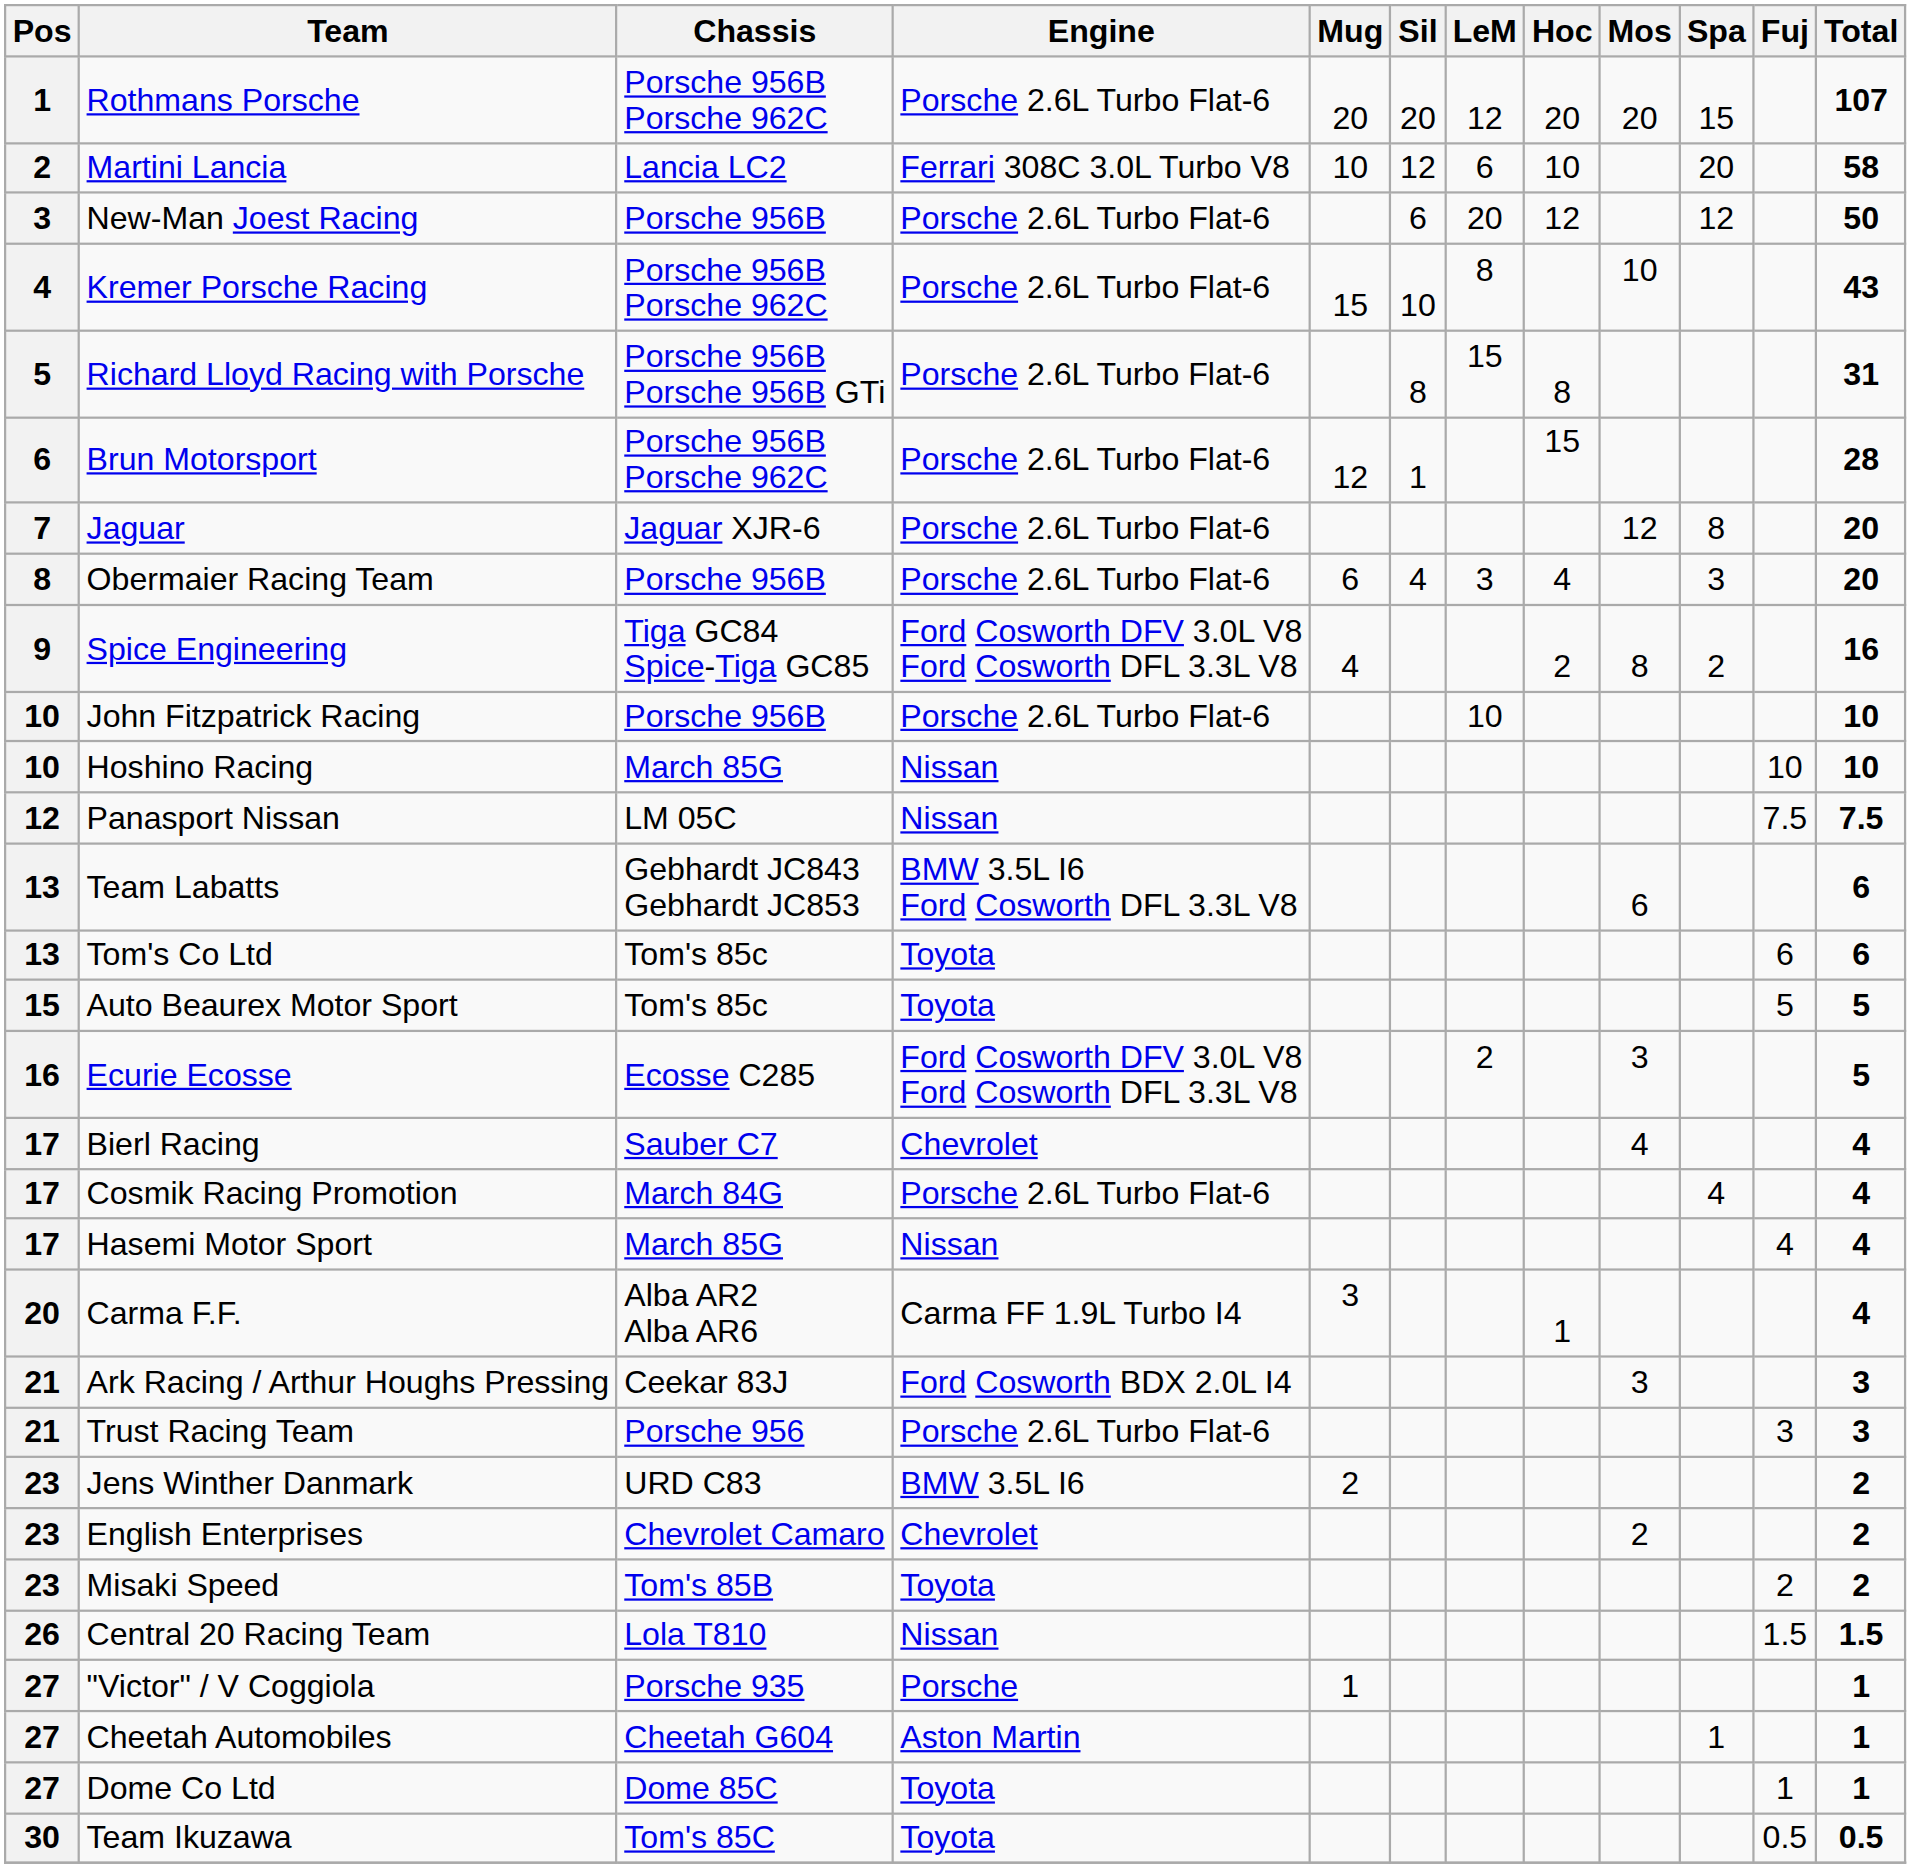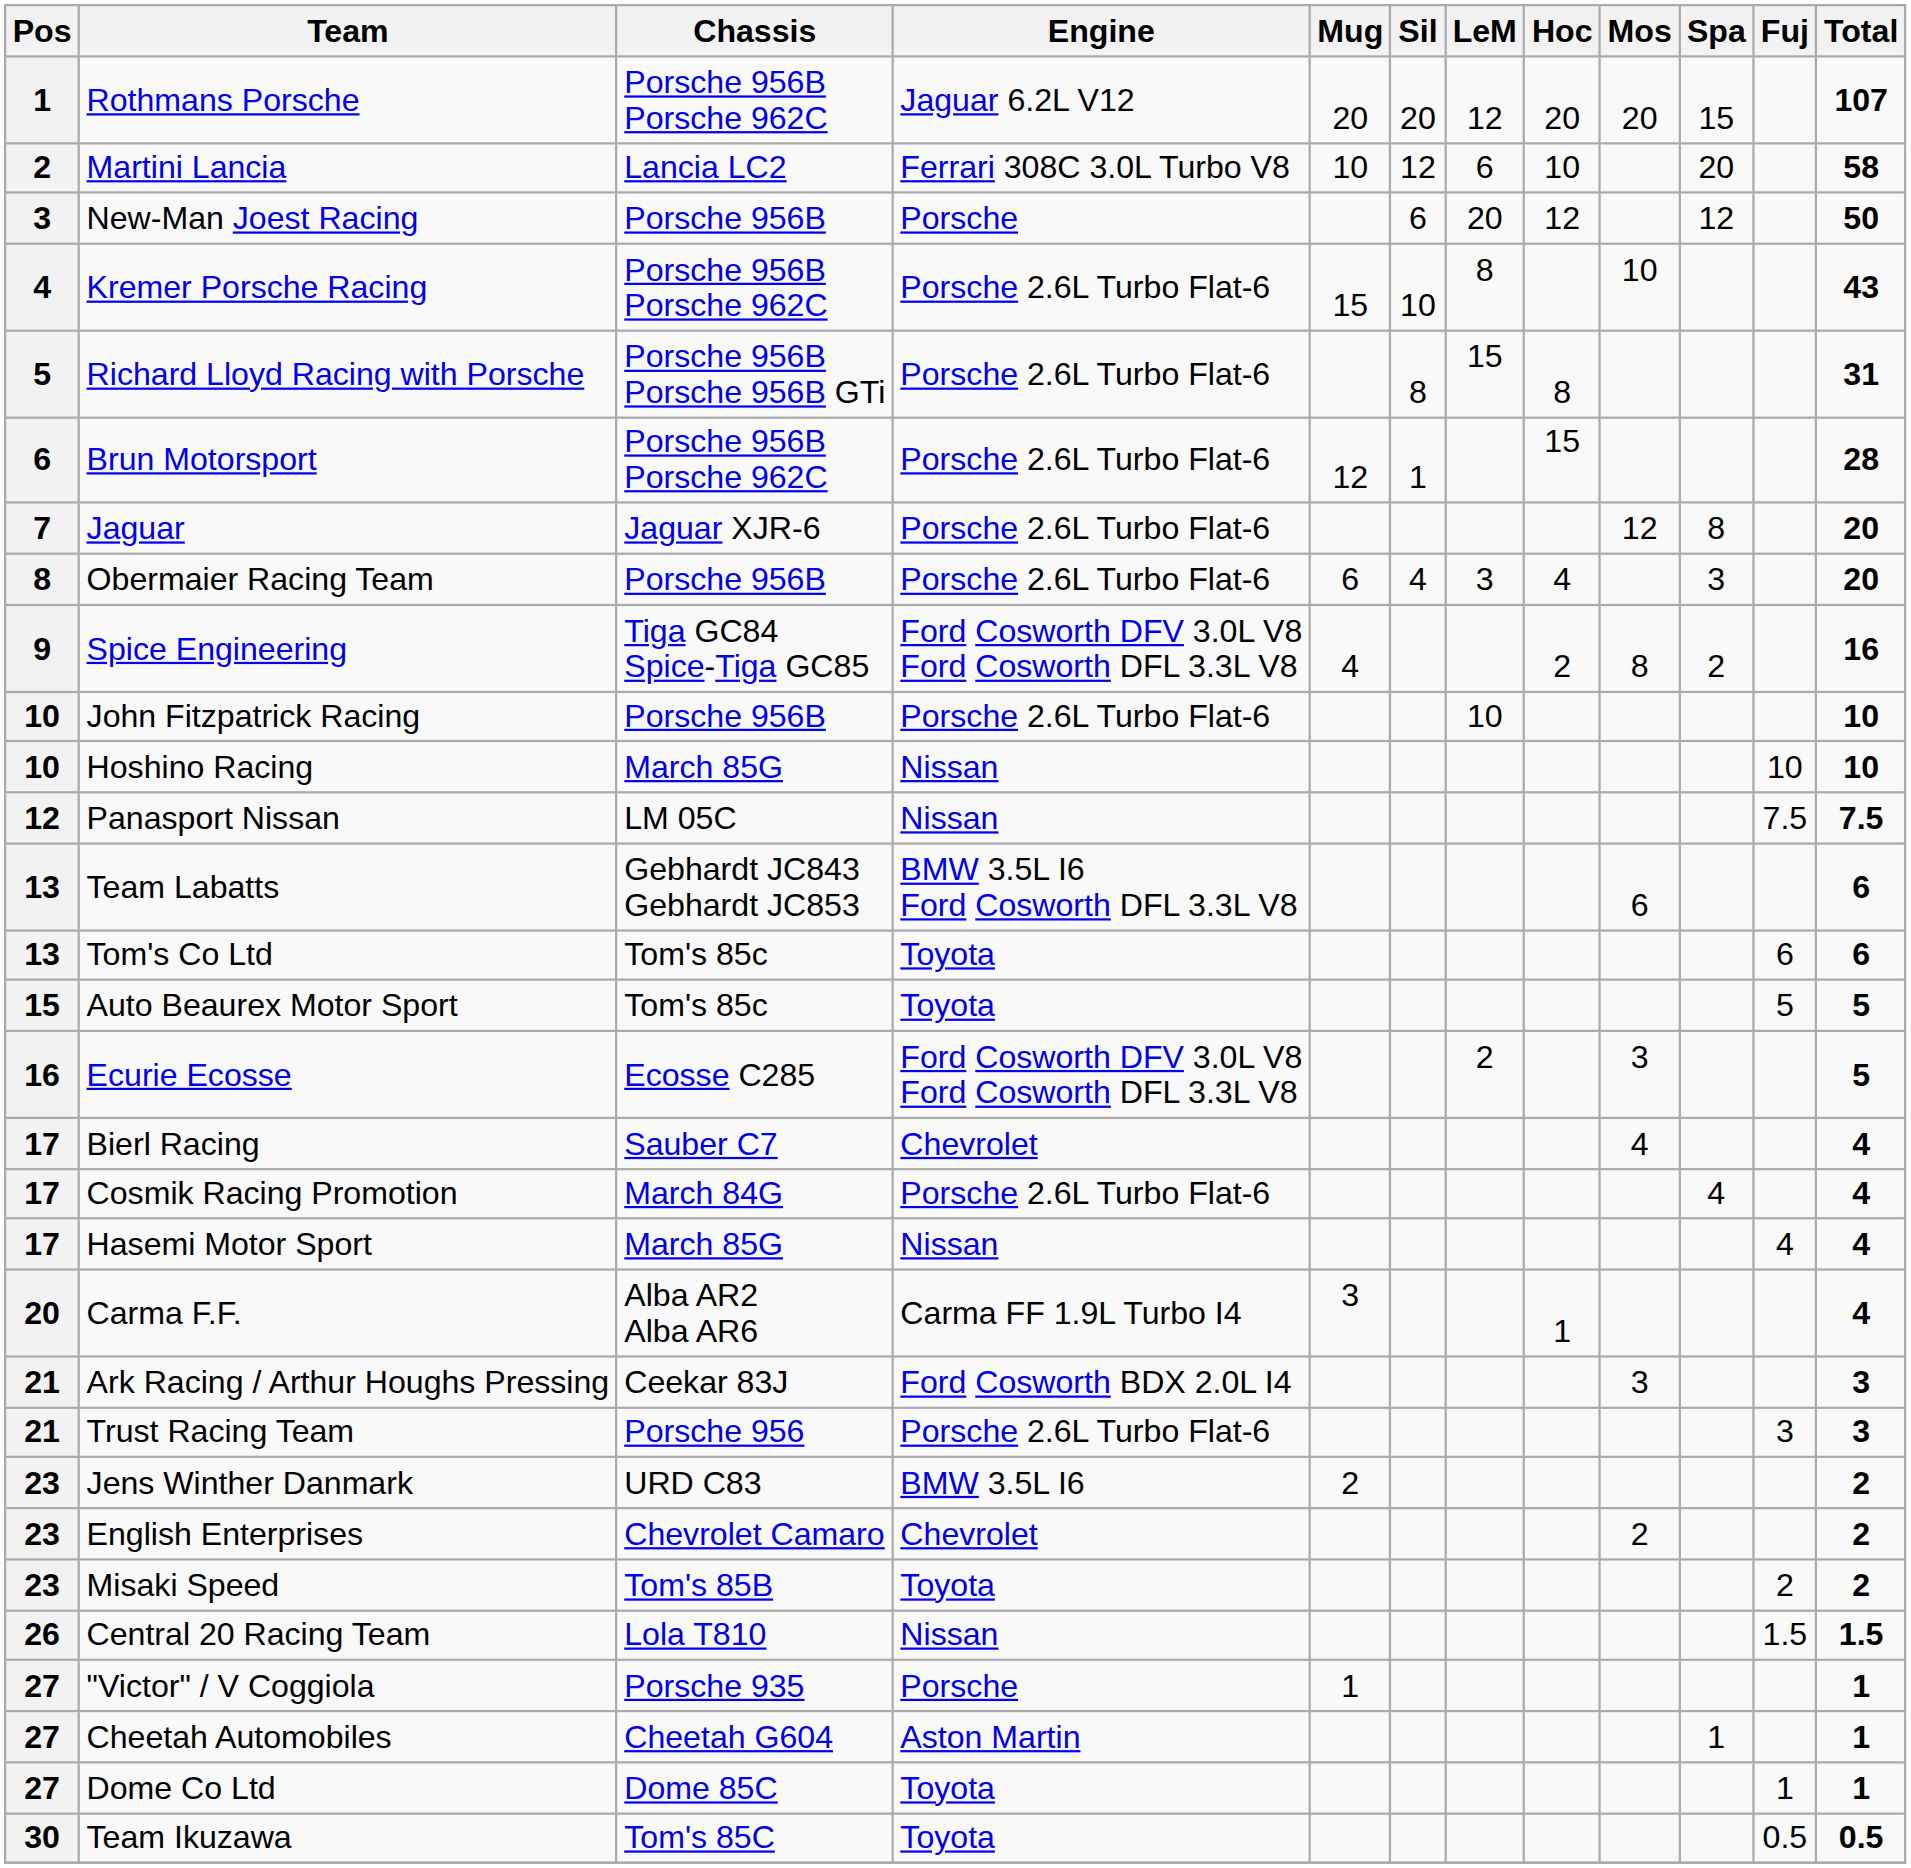Rothmans Porsche | Engine: Porsche 2.6L Turbo Flat-6 -> Jaguar 6.2L V12
New-Man Joest Racing | Engine: Porsche 2.6L Turbo Flat-6 -> Porsche
